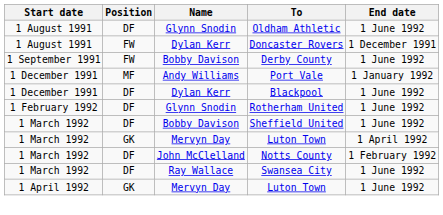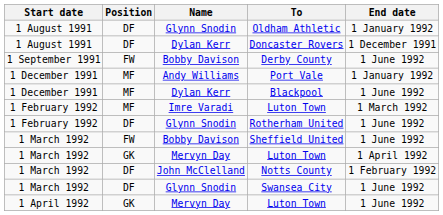Oldham Athletic | End date: 1 June 1992 -> 1 January 1992
Doncaster Rovers | Position: FW -> DF
Blackpool | Position: DF -> MF
+ row: 1 February 1992 | MF | Imre Varadi | Luton Town | 1 March 1992
Sheffield United | Position: DF -> FW
Swansea City | Name: Ray Wallace -> Glynn Snodin
